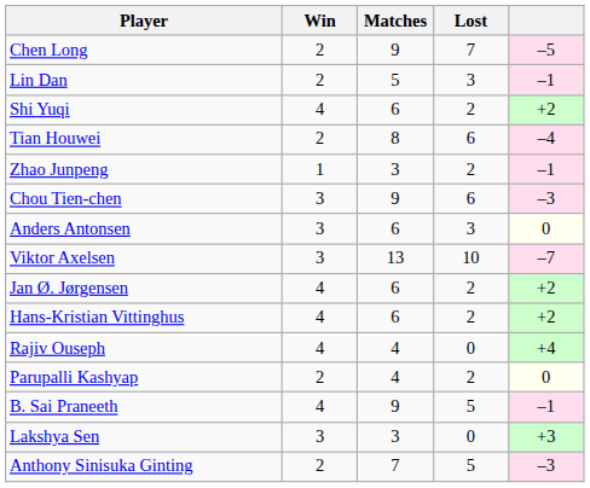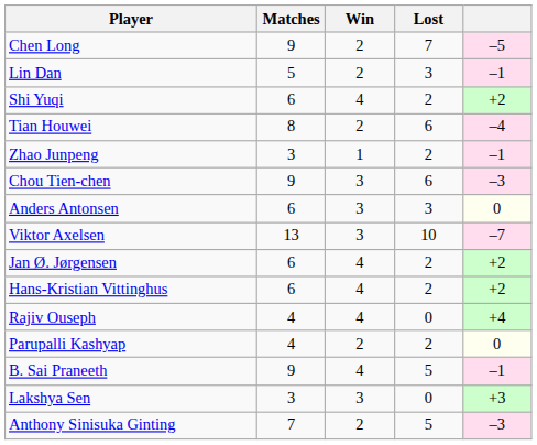columns swapped: Matches <-> Win
